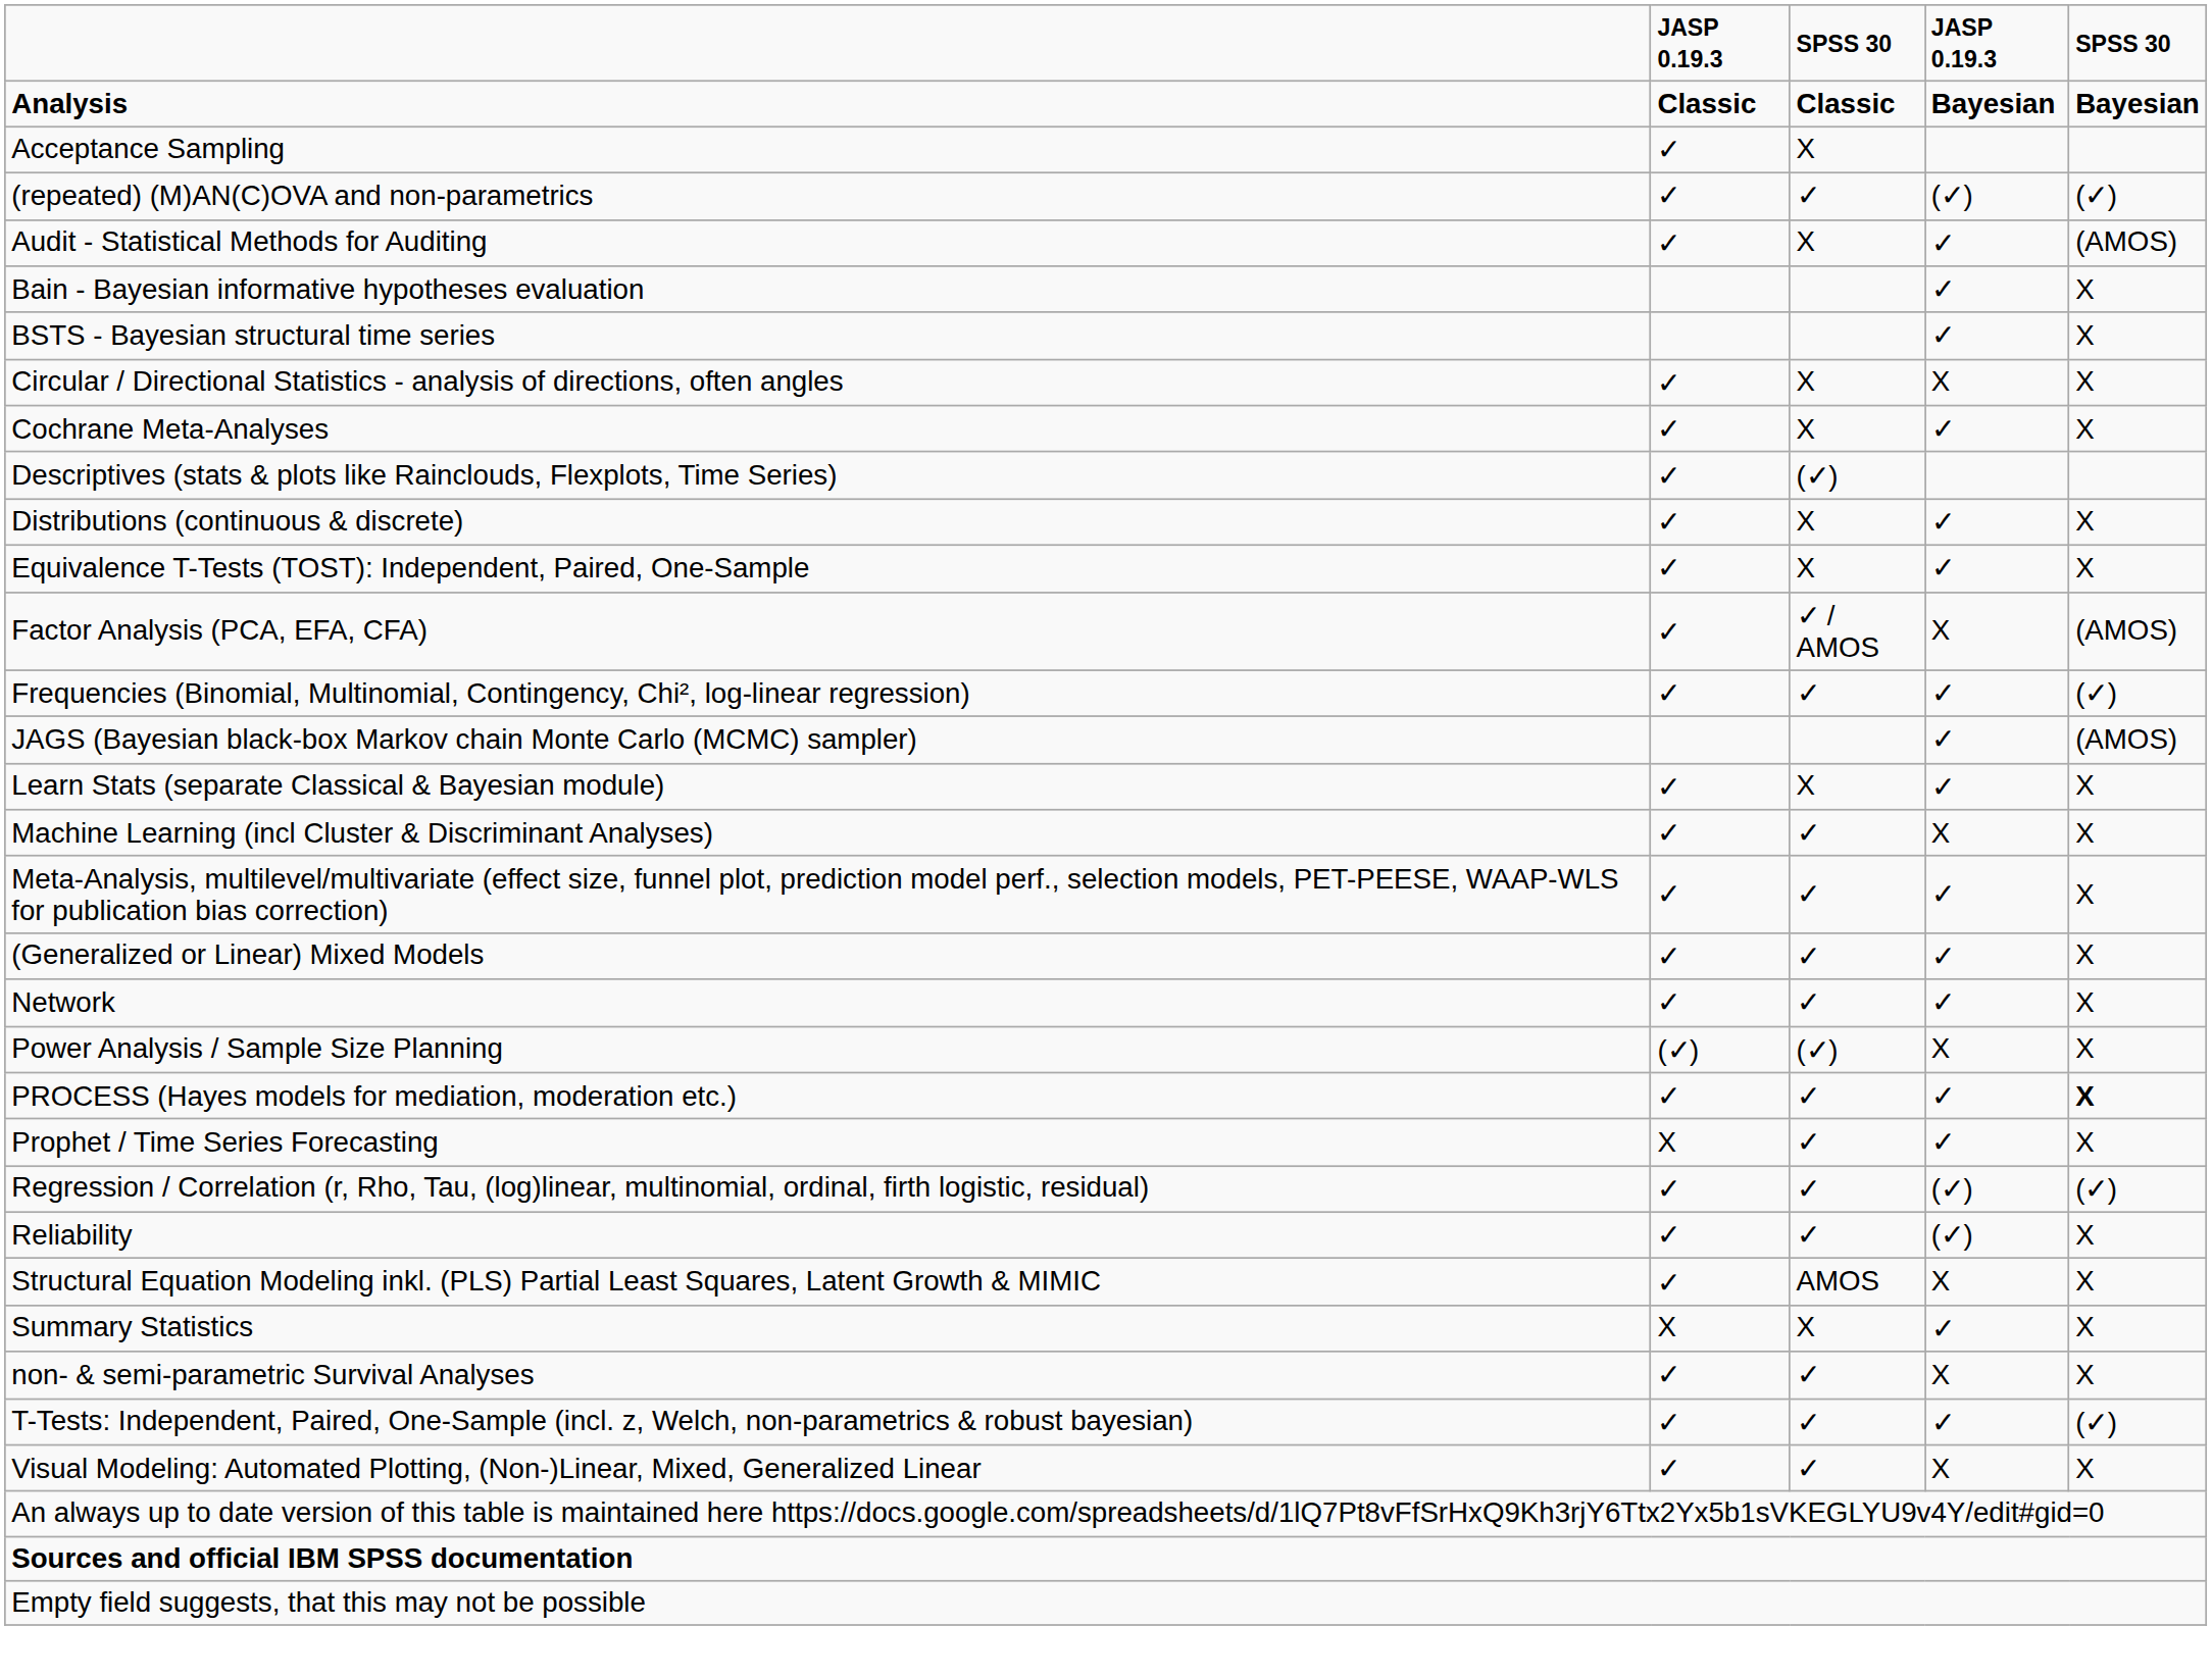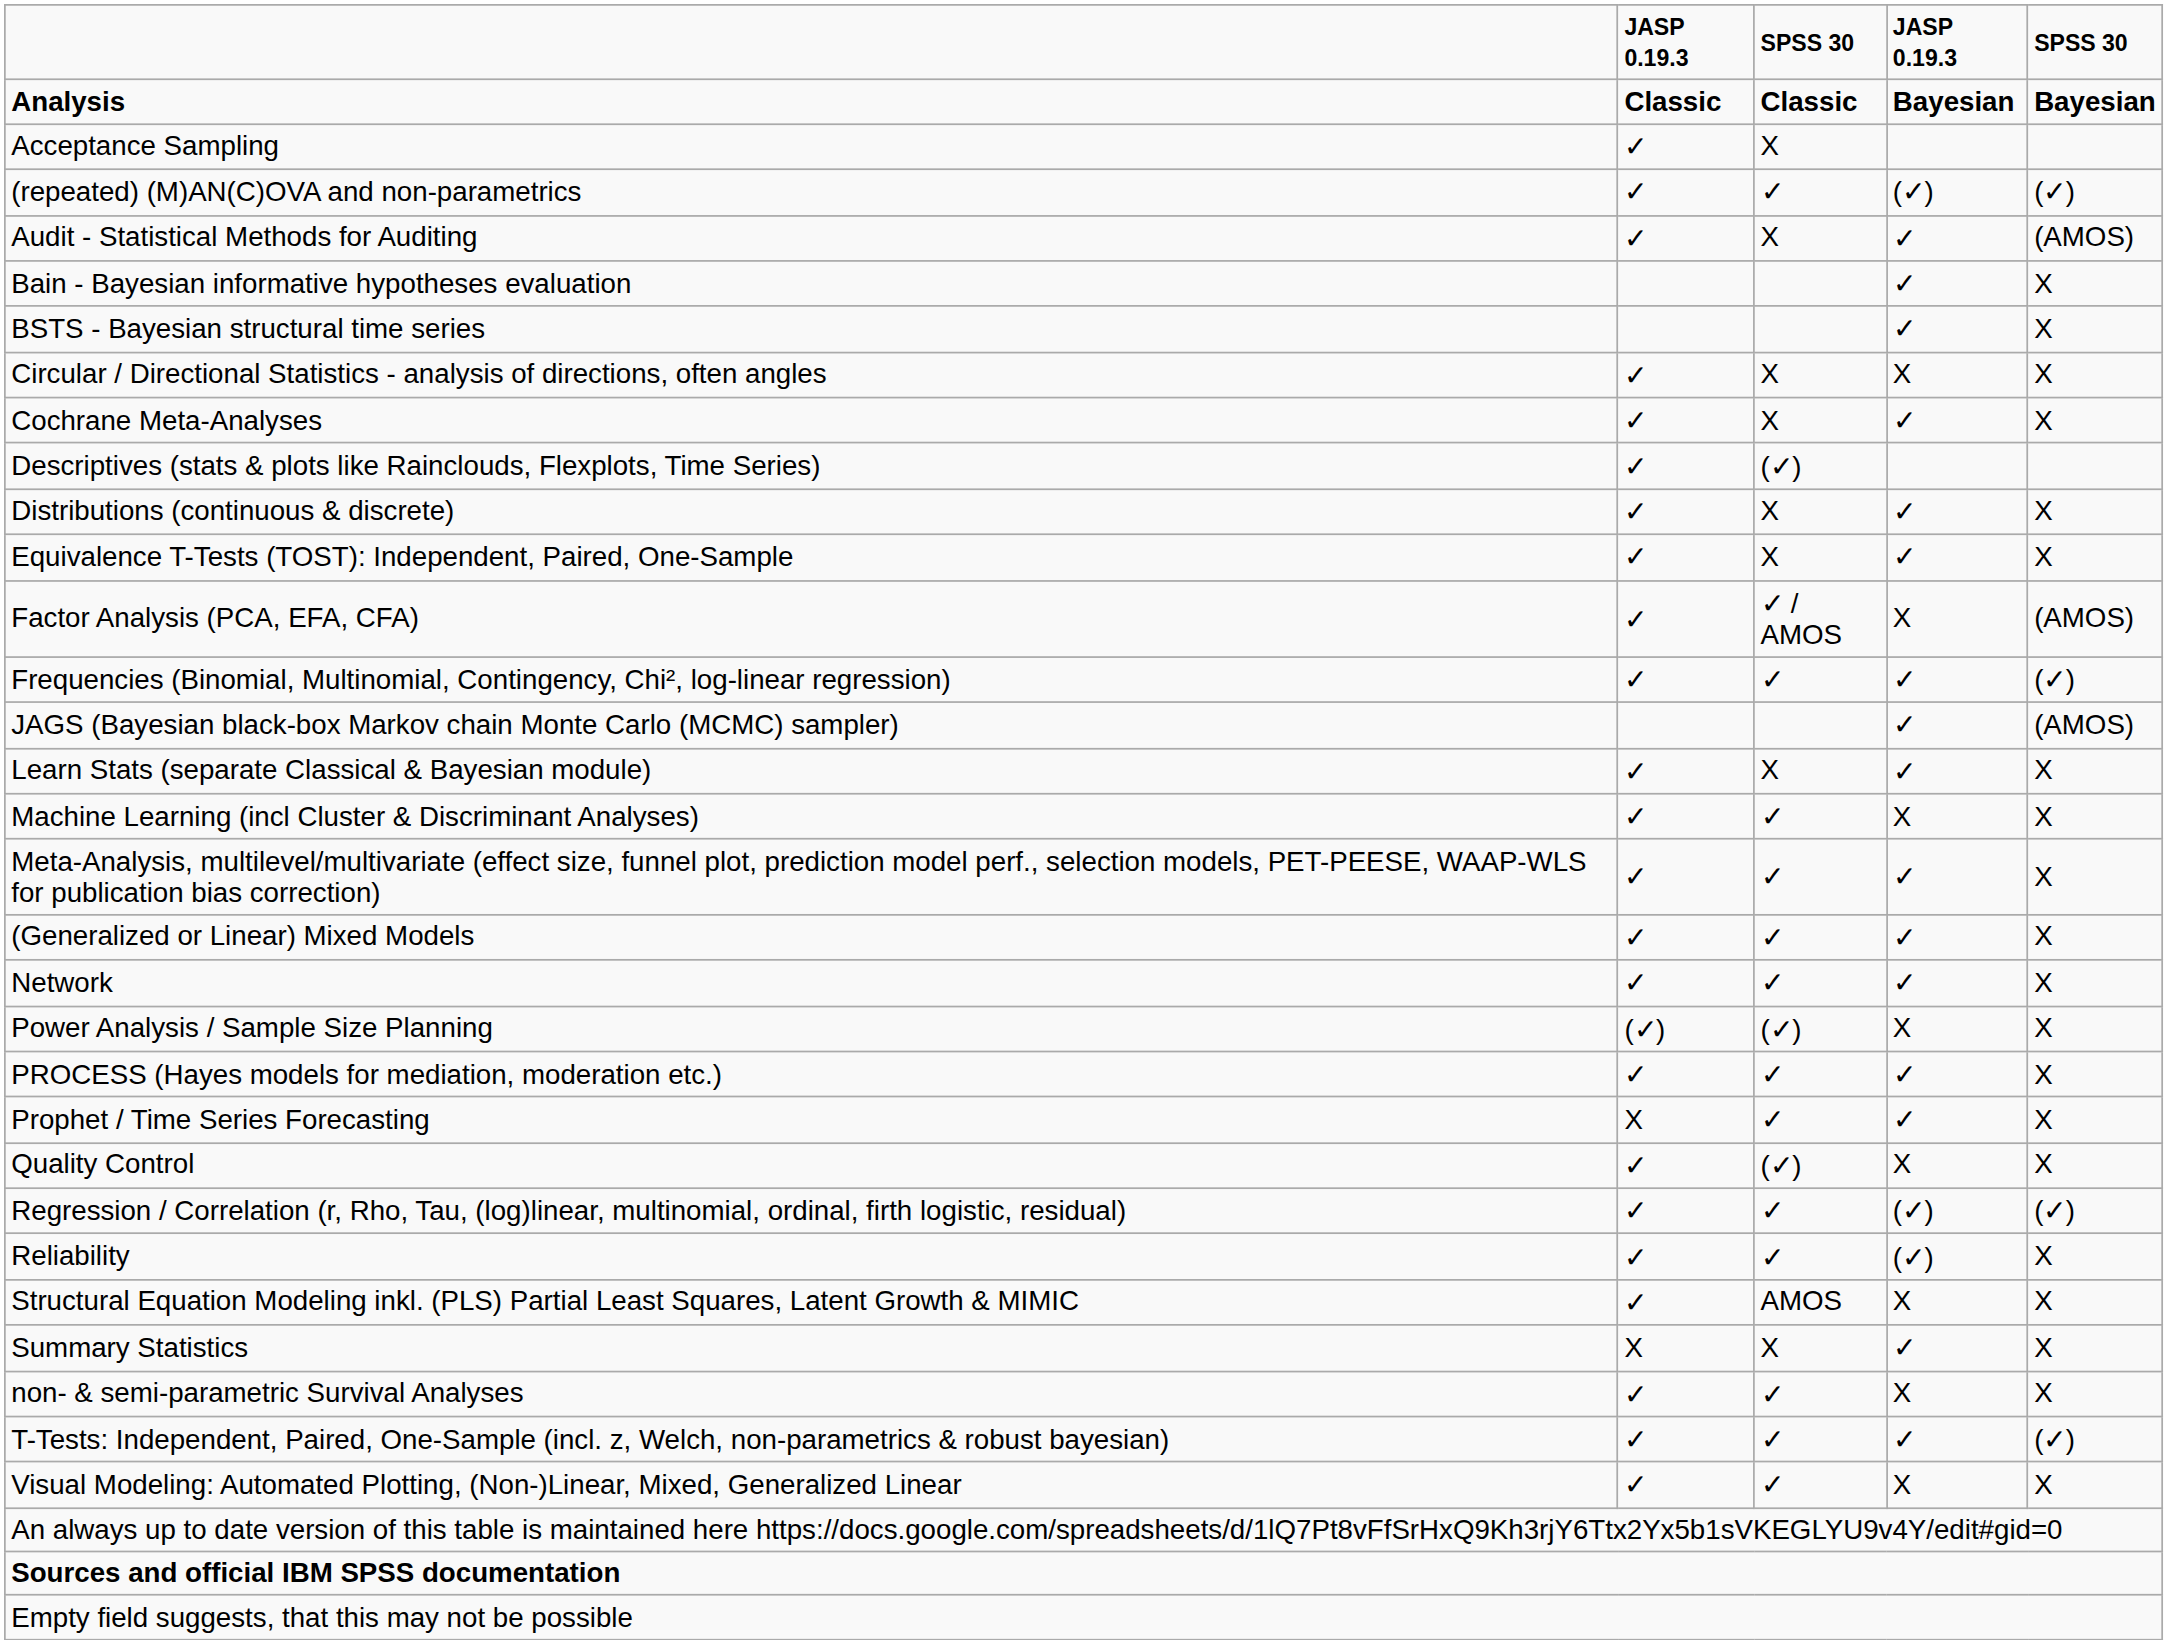PROCESS (Hayes models for mediation, moderation etc.) | column 5: bold -> normal
+ row: Quality Control | ✓ | (✓) | X | X
